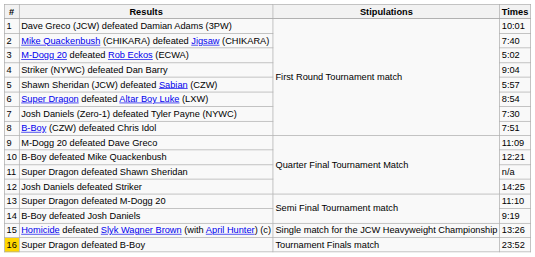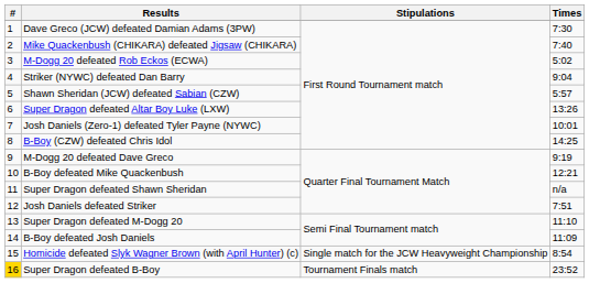Dave Greco (JCW) defeated Damian Adams (3PW) | Times: 10:01 -> 7:30
Super Dragon defeated Altar Boy Luke (LXW) | Times: 8:54 -> 13:26
Josh Daniels (Zero-1) defeated Tyler Payne (NYWC) | Times: 7:30 -> 10:01
B-Boy (CZW) defeated Chris Idol | Times: 7:51 -> 14:25
M-Dogg 20 defeated Dave Greco | Times: 11:09 -> 9:19
Josh Daniels defeated Striker | Times: 14:25 -> 7:51
B-Boy defeated Josh Daniels | Times: 9:19 -> 11:09
Homicide defeated Slyk Wagner Brown (with April Hunter) (c) | Times: 13:26 -> 8:54
